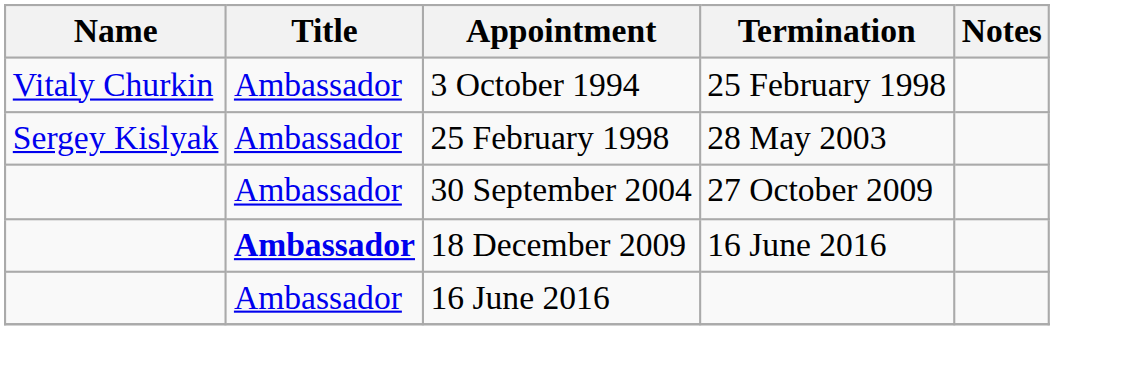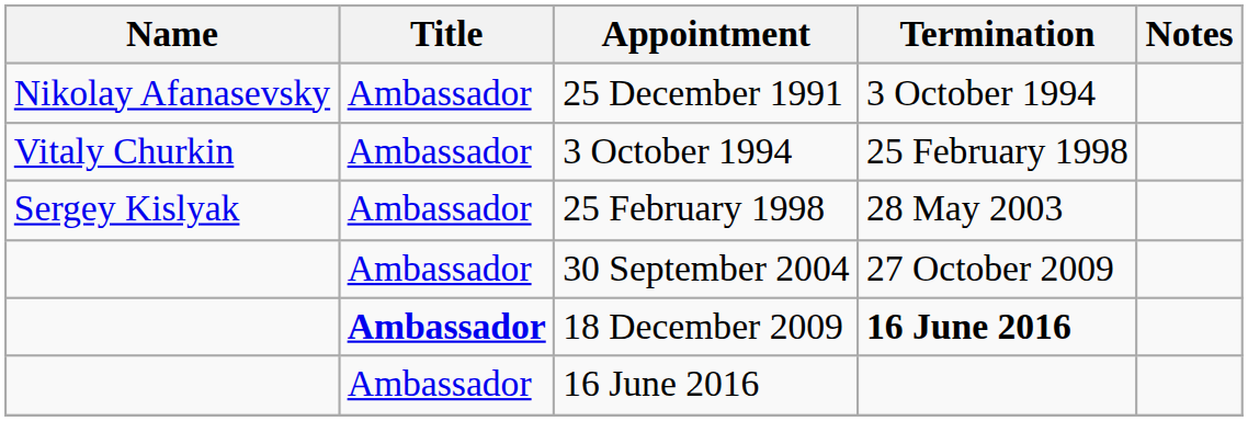+ row: Nikolay Afanasevsky | Ambassador | 25 December 1991 | 3 October 1994
18 December 2009 | Termination: normal -> bold
